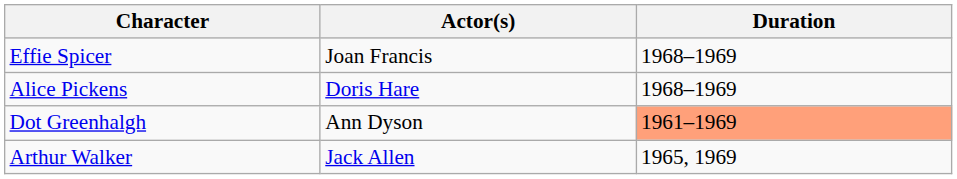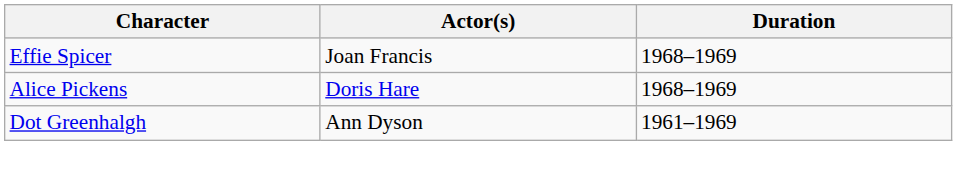Dot Greenhalgh | Duration: lightsalmon background -> no background
- row: Arthur Walker | Jack Allen | 1965, 1969
